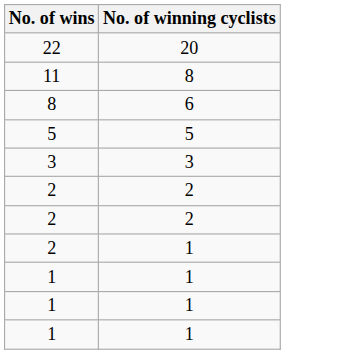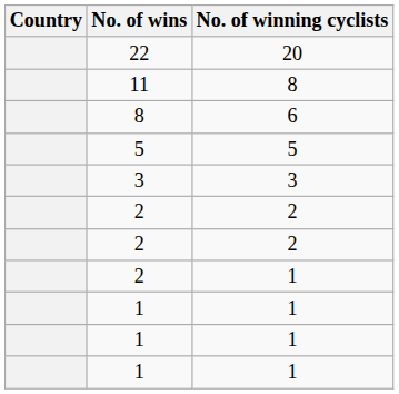+ column: Country
